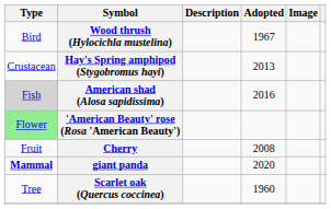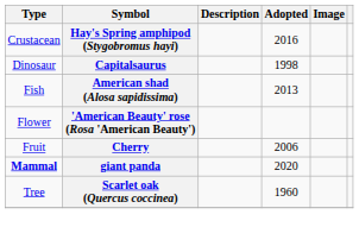- row: Bird | Wood thrush (Hylocichla mustelina) | 1967
Hay's Spring amphipod (Stygobromus hayi) | Adopted: 2013 -> 2016
+ row: Dinosaur | Capitalsaurus | 1998
American shad (Alosa sapidissima) | Type: lightgrey background -> no background
American shad (Alosa sapidissima) | Adopted: 2016 -> 2013
'American Beauty' rose (Rosa 'American Beauty') | Type: lightgreen background -> no background
Cherry | Adopted: 2008 -> 2006
